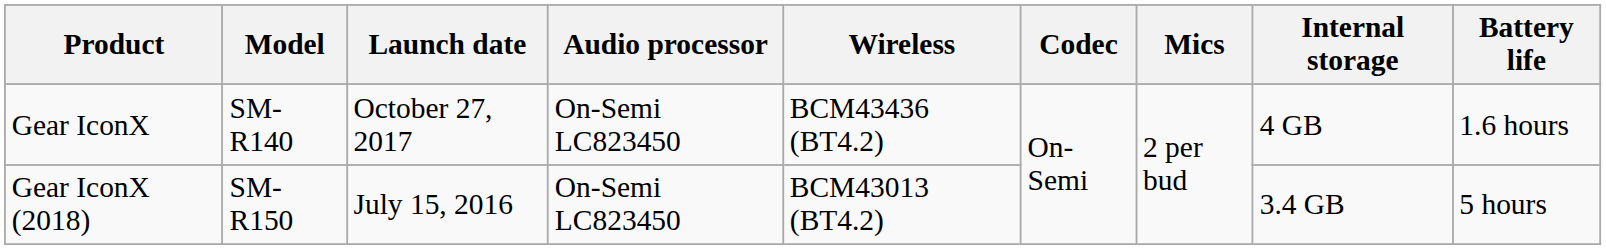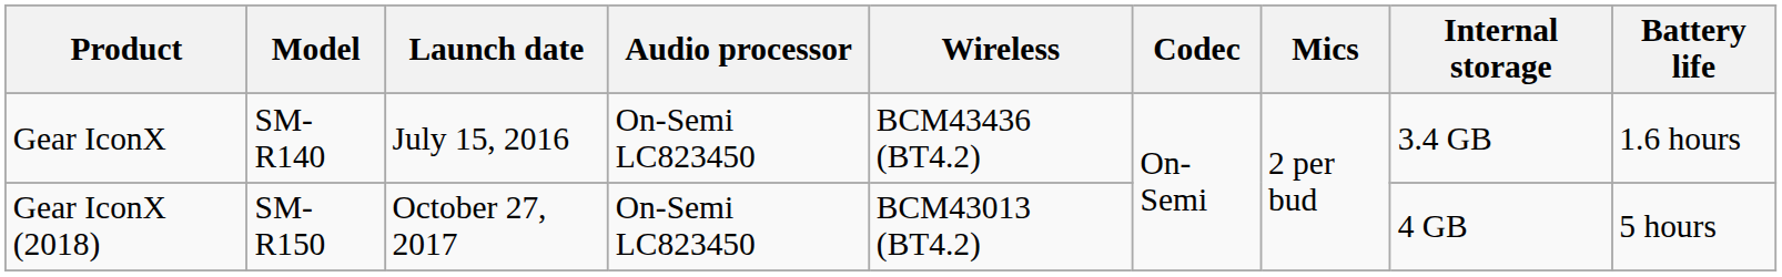Gear IconX | Launch date: October 27, 2017 -> July 15, 2016
Gear IconX | Internal storage: 4 GB -> 3.4 GB
Gear IconX (2018) | Launch date: July 15, 2016 -> October 27, 2017
Gear IconX (2018) | Internal storage: 3.4 GB -> 4 GB
